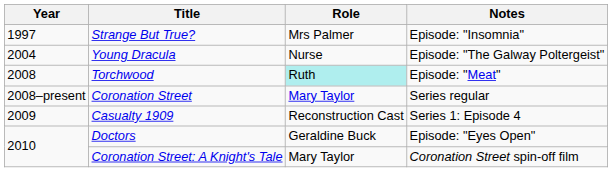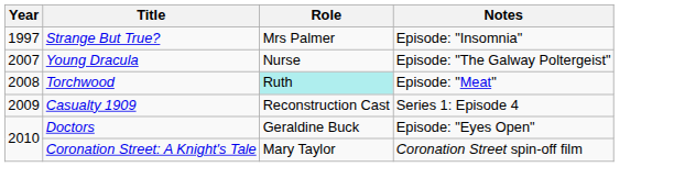Young Dracula | Year: 2004 -> 2007
- row: 2008–present | Coronation Street | Mary Taylor | Series regular
